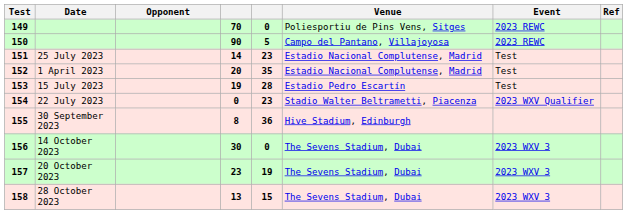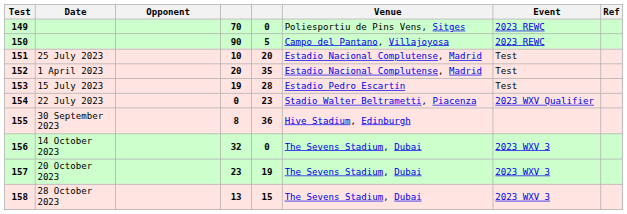25 July 2023 | column 4: 14 -> 10
25 July 2023 | column 5: 23 -> 20
14 October 2023 | column 4: 30 -> 32
